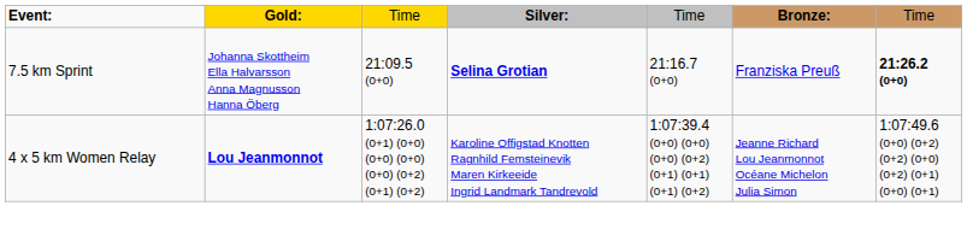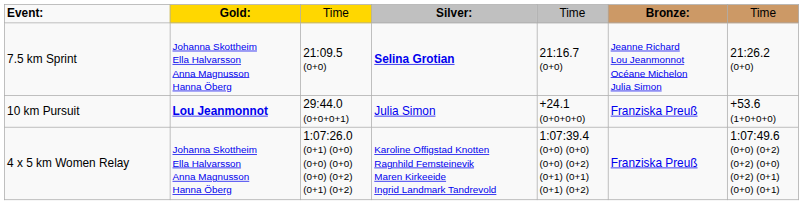7.5 km Sprint | column 6: Franziska Preuß -> Jeanne Richard Lou Jeanmonnot Océane Michelon Julia Simon
7.5 km Sprint | column 7: bold -> normal
+ row: 10 km Pursuit | Lou Jeanmonnot | 29:44.0 (0+0+0+1) | Julia Simon | +24.1 (0+0+0+0) | Franziska Preuß | +53.6 (1+0+0+0)
4 x 5 km Women Relay | column 2: Lou Jeanmonnot -> Johanna Skottheim Ella Halvarsson Anna Magnusson Hanna Öberg
4 x 5 km Women Relay | column 6: Jeanne Richard Lou Jeanmonnot Océane Michelon Julia Simon -> Franziska Preuß
